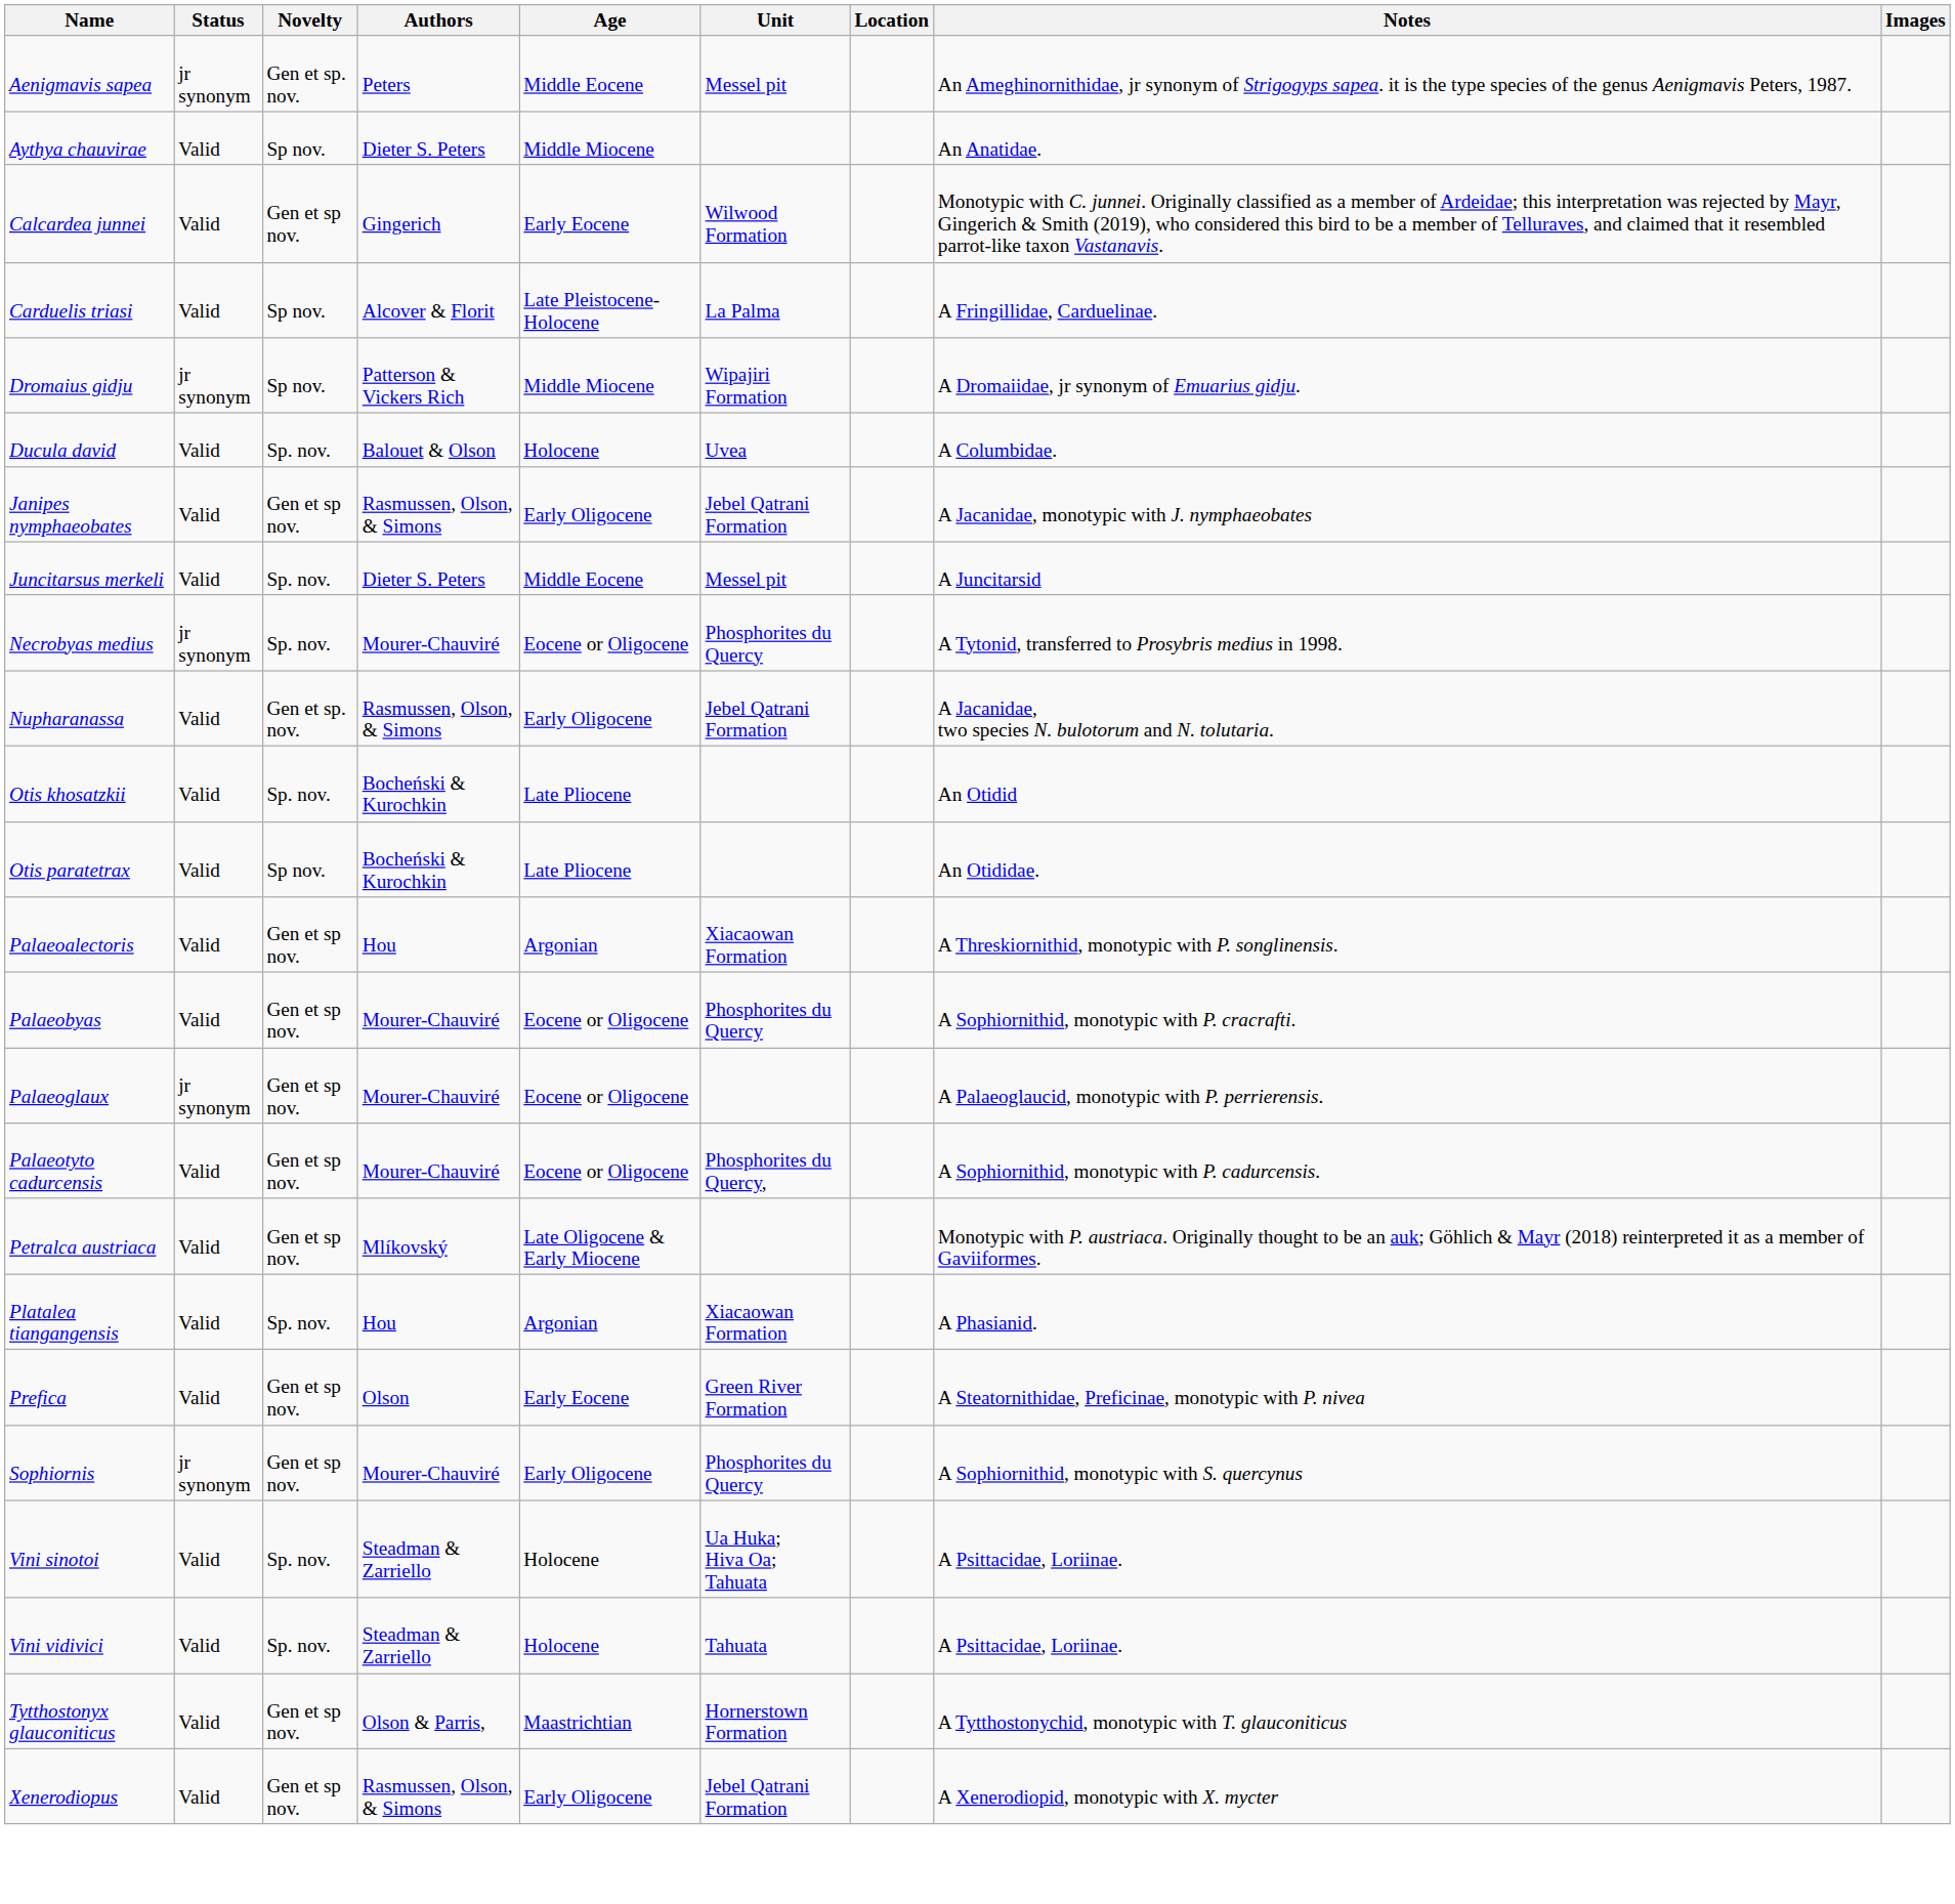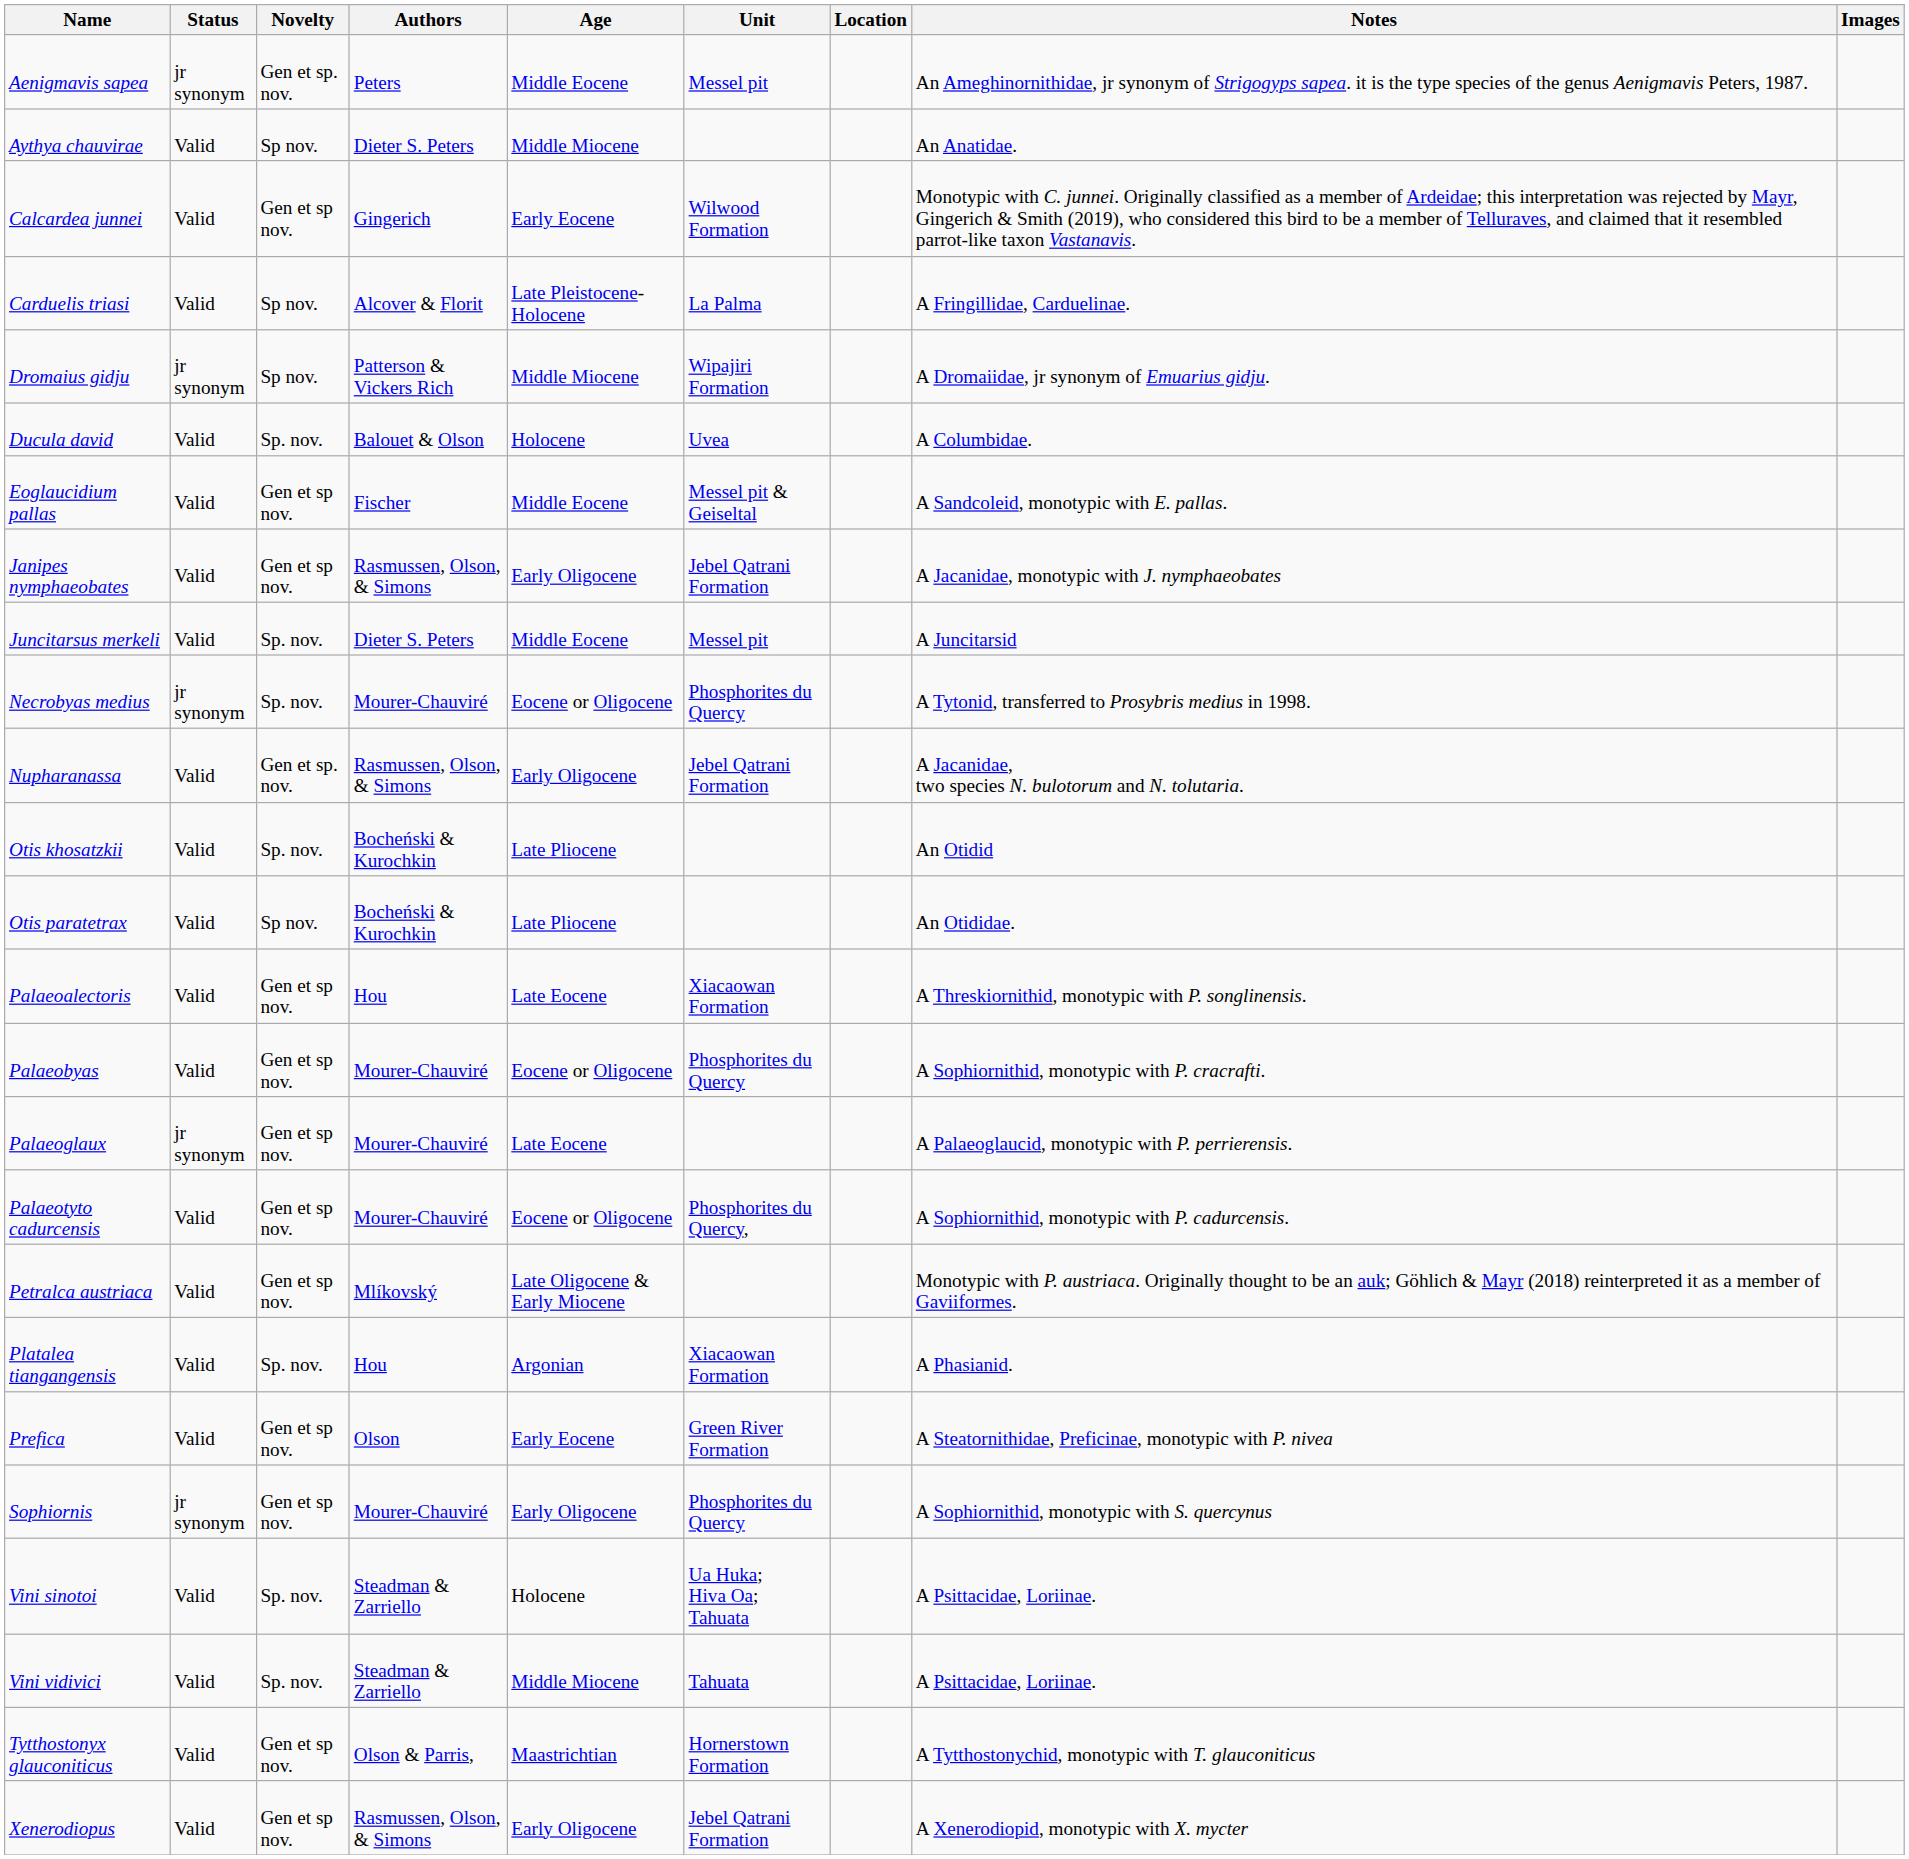+ row: Eoglaucidium pallas | Valid | Gen et sp nov. | Fischer | Middle Eocene | Messel pit & Geiseltal | A Sandcoleid, monotypic with E. pallas.
Palaeoalectoris | Age: Argonian -> Late Eocene
Palaeoglaux | Age: Eocene or Oligocene -> Late Eocene
Vini vidivici | Age: Holocene -> Middle Miocene
